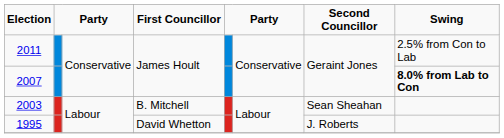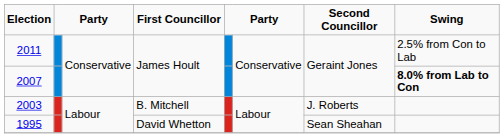2003 | Second Councillor: Sean Sheahan -> J. Roberts
1995 | Second Councillor: J. Roberts -> Sean Sheahan
